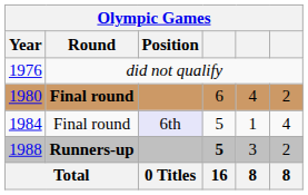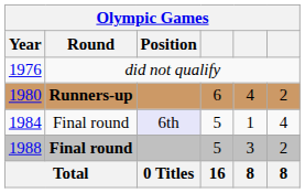1980 | Round: Final round -> Runners-up
1988 | Round: Runners-up -> Final round
1988 | column 4: bold -> normal
